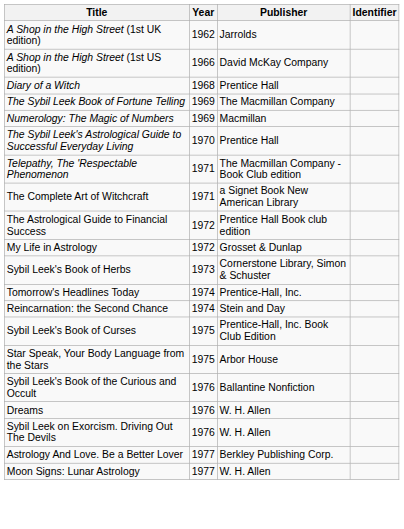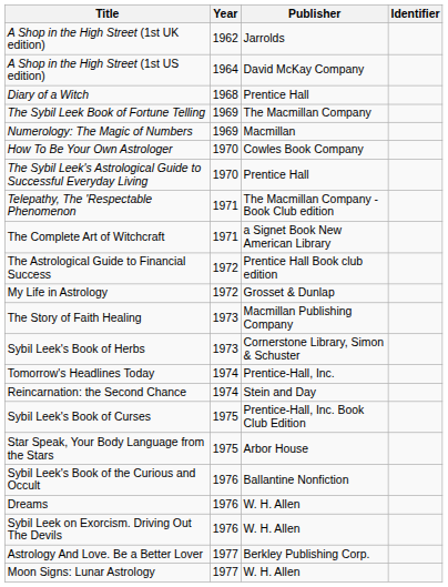A Shop in the High Street (1st US edition) | Year: 1966 -> 1964
+ row: How To Be Your Own Astrologer | 1970 | Cowles Book Company
+ row: The Story of Faith Healing | 1973 | Macmillan Publishing Company
